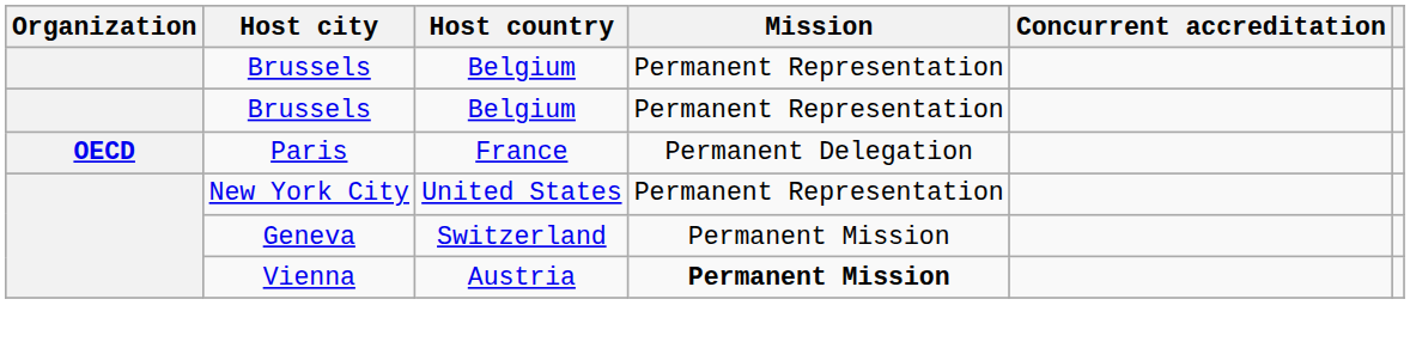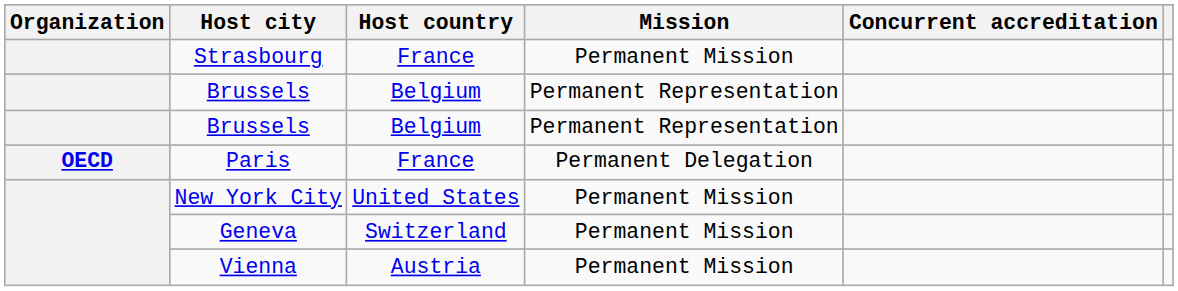+ row: Strasbourg | France | Permanent Mission
New York City | Mission: Permanent Representation -> Permanent Mission
Vienna | Mission: bold -> normal
